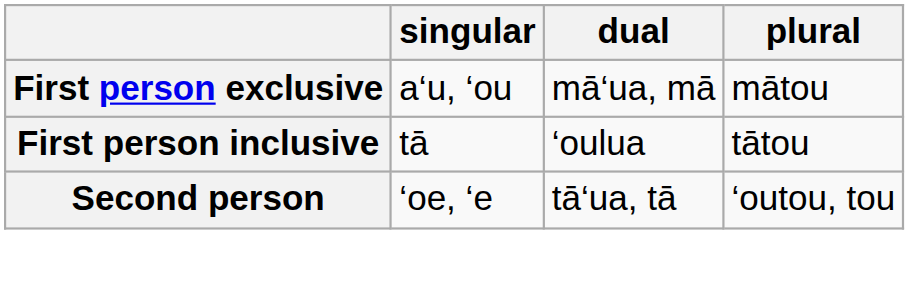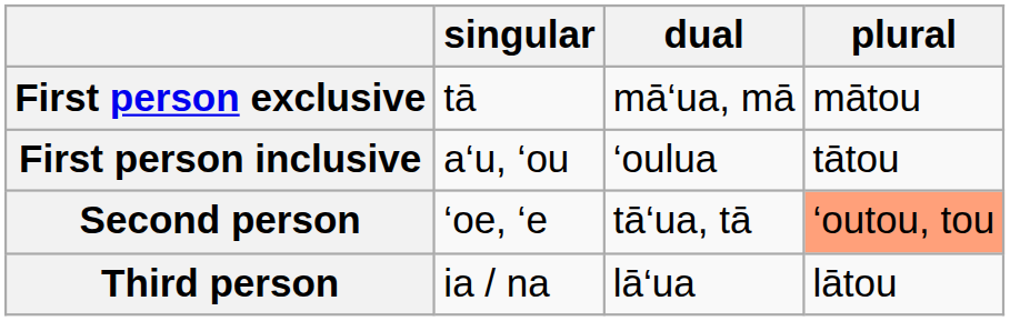First person exclusive | singular: a‘u, ‘ou -> tā
First person inclusive | singular: tā -> a‘u, ‘ou
Second person | plural: no background -> lightsalmon background
+ row: Third person | ia / na | lā‘ua | lātou
